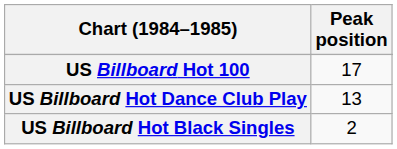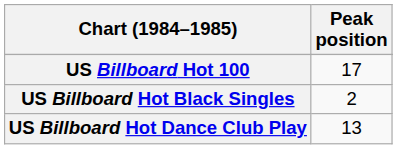rows swapped: US Billboard Hot Dance Club Play <-> US Billboard Hot Black Singles
